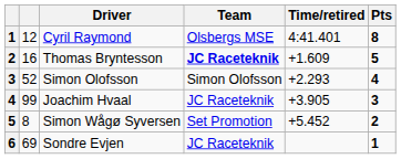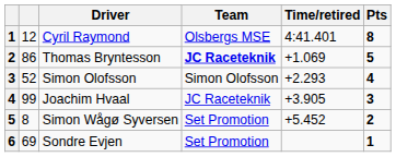Thomas Bryntesson | column 2: 16 -> 86
Thomas Bryntesson | Time/retired: +1.609 -> +1.069
Sondre Evjen | Team: JC Raceteknik -> Set Promotion
